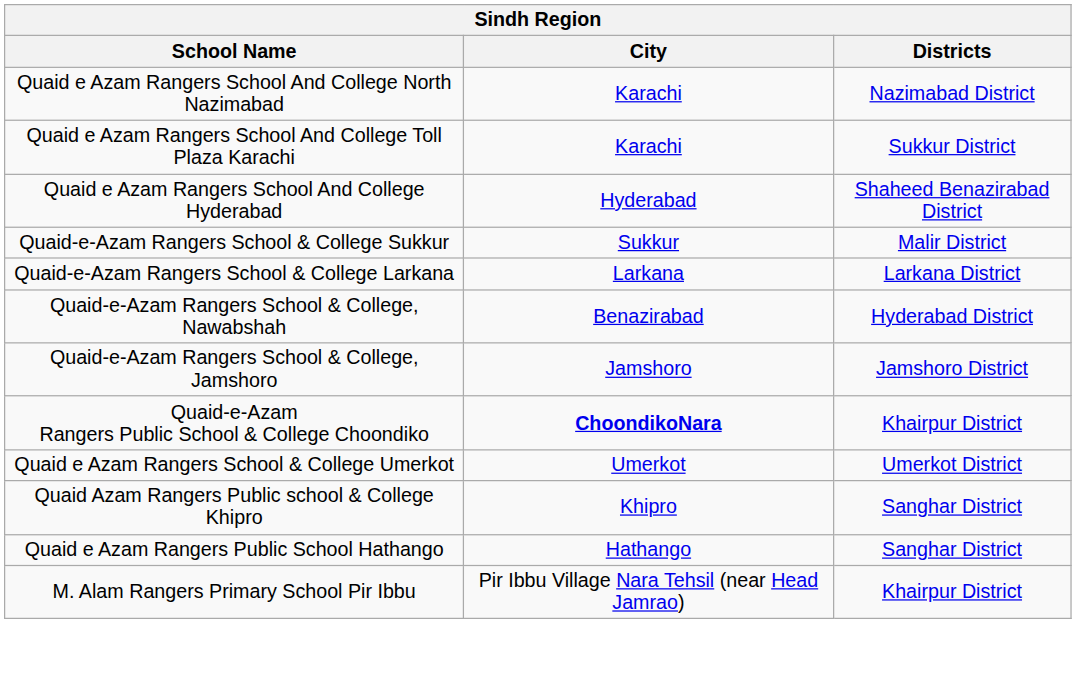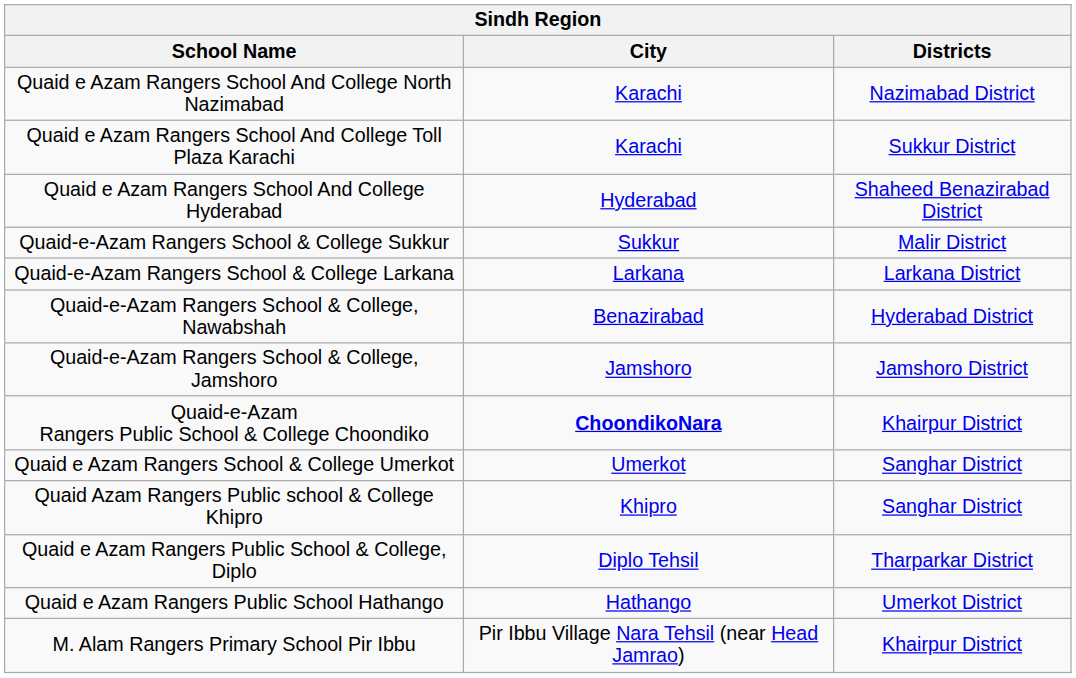Quaid e Azam Rangers School & College Umerkot | Districts: Umerkot District -> Sanghar District
+ row: Quaid e Azam Rangers Public School & College, Diplo | Diplo Tehsil | Tharparkar District
Quaid e Azam Rangers Public School Hathango | Districts: Sanghar District -> Umerkot District
